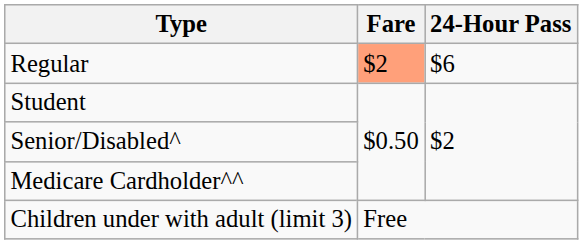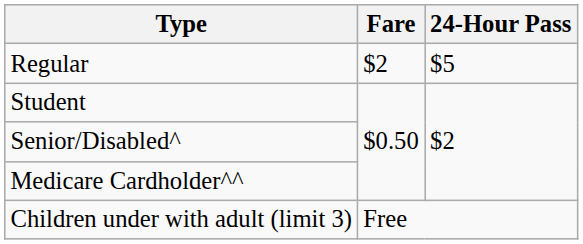Regular | Fare: lightsalmon background -> no background
Regular | 24-Hour Pass: $6 -> $5
